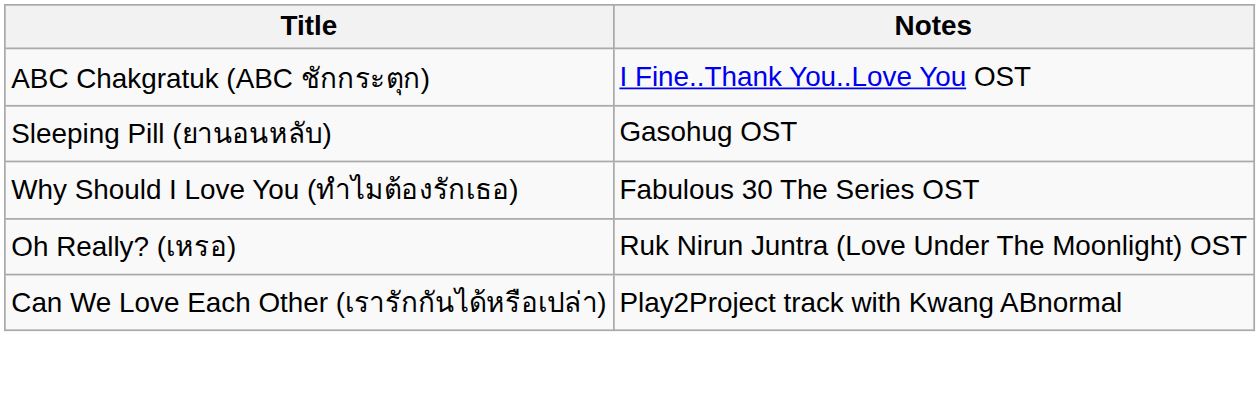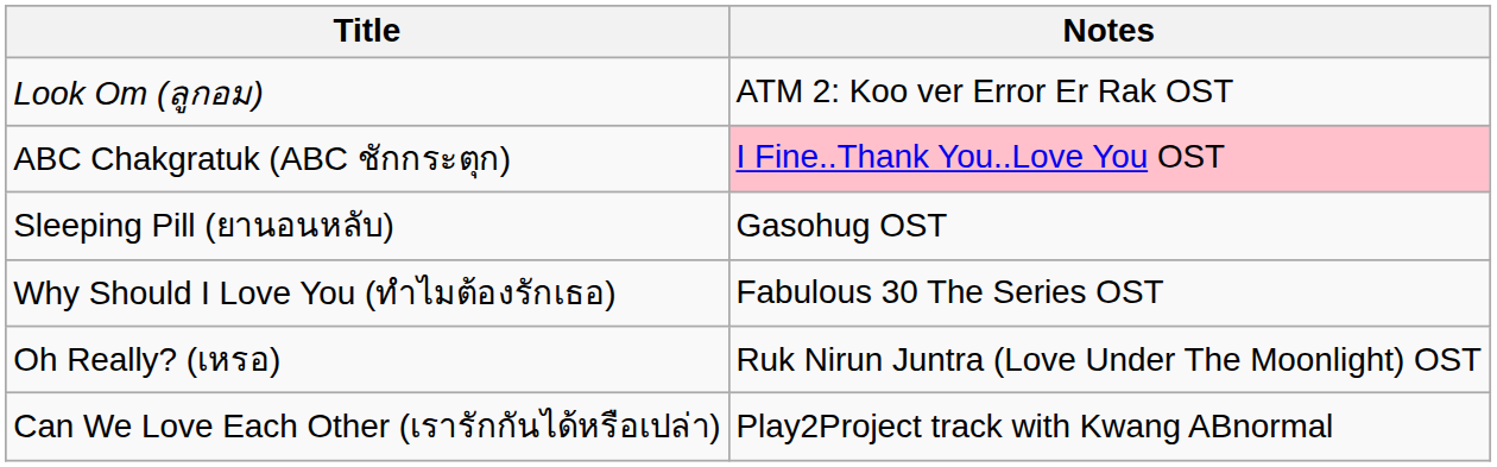+ row: Look Om (ลูกอม) | ATM 2: Koo ver Error Er Rak OST
ABC Chakgratuk (ABC ชักกระตุก) | Notes: no background -> pink background
